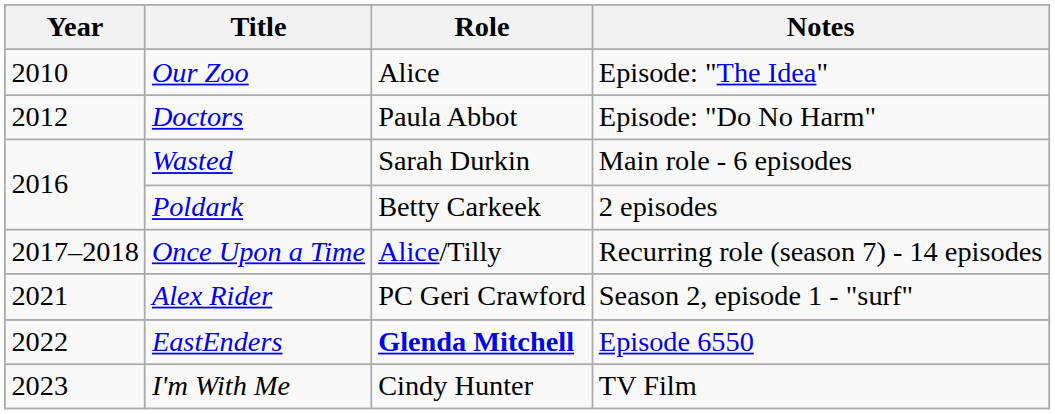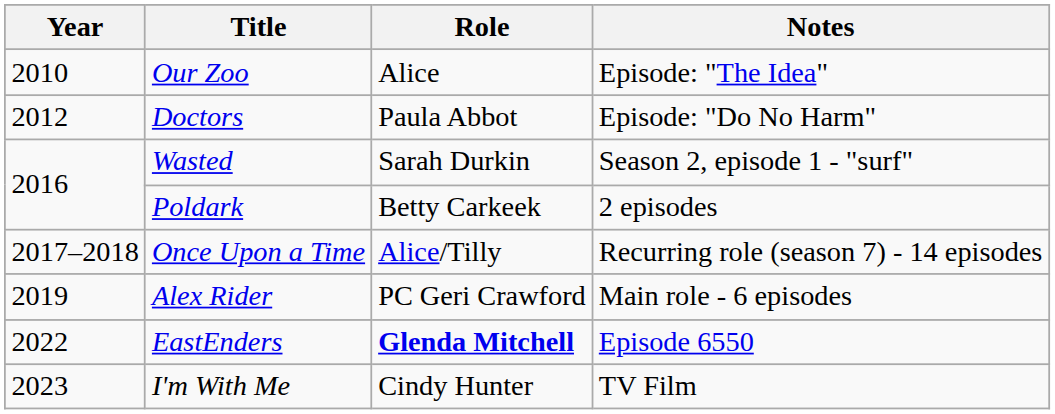Wasted | Notes: Main role - 6 episodes -> Season 2, episode 1 - "surf"
Alex Rider | Year: 2021 -> 2019
Alex Rider | Notes: Season 2, episode 1 - "surf" -> Main role - 6 episodes
